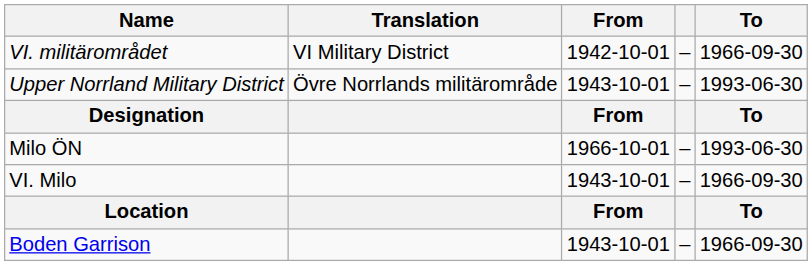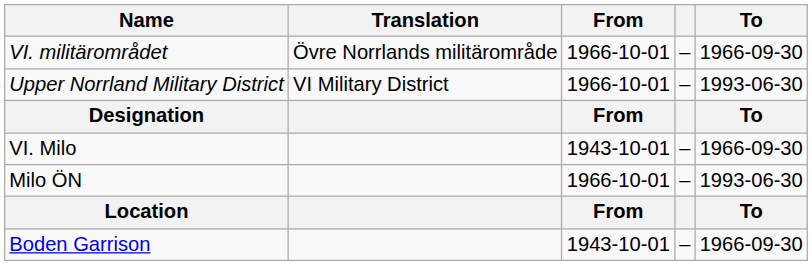VI. militärområdet | Translation: VI Military District -> Övre Norrlands militärområde
VI. militärområdet | From: 1942-10-01 -> 1966-10-01
Upper Norrland Military District | Translation: Övre Norrlands militärområde -> VI Military District
Upper Norrland Military District | From: 1943-10-01 -> 1966-10-01
rows swapped: VI. Milo <-> Milo ÖN
